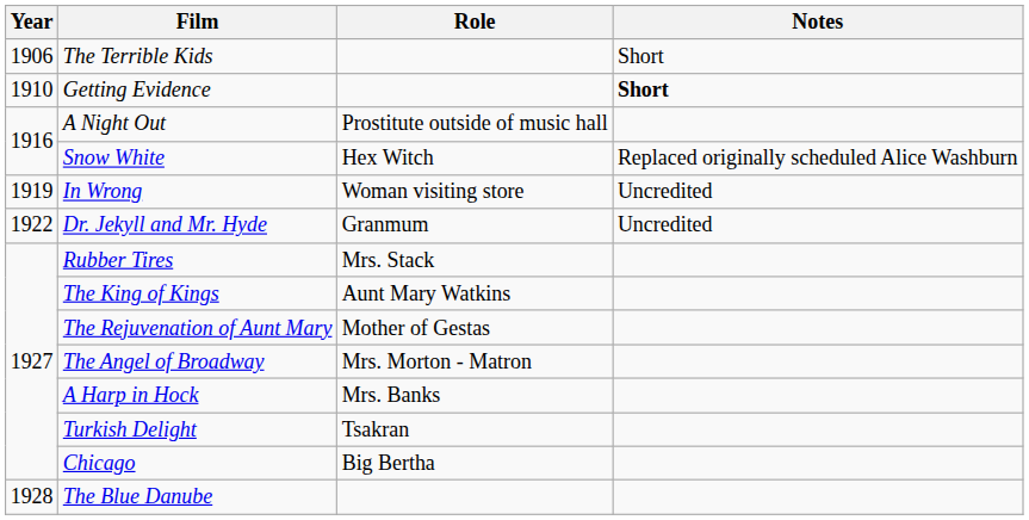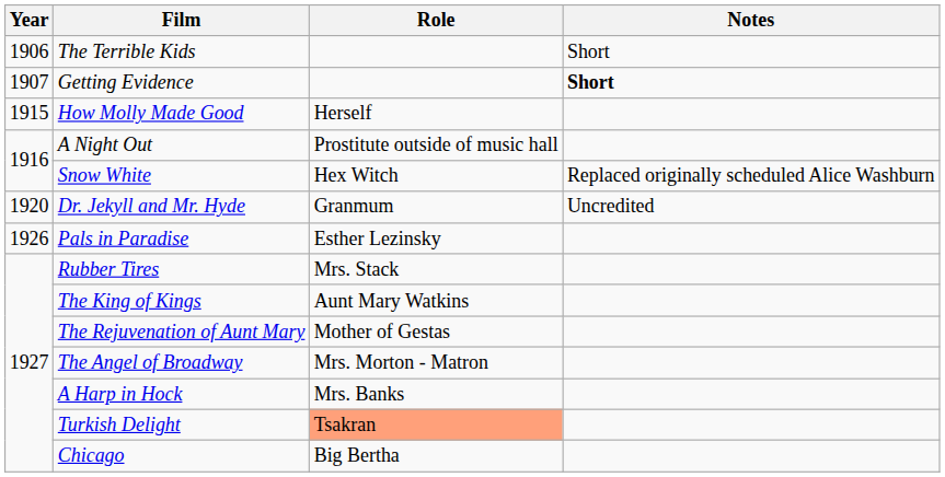Getting Evidence | Year: 1910 -> 1907
+ row: 1915 | How Molly Made Good | Herself
- row: 1919 | In Wrong | Woman visiting store | Uncredited
Dr. Jekyll and Mr. Hyde | Year: 1922 -> 1920
+ row: 1926 | Pals in Paradise | Esther Lezinsky
Turkish Delight | Role: no background -> lightsalmon background
- row: 1928 | The Blue Danube
